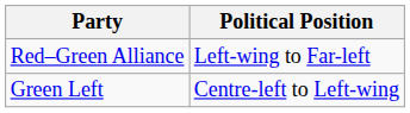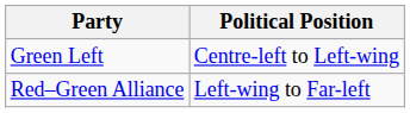rows swapped: Green Left <-> Red–Green Alliance
